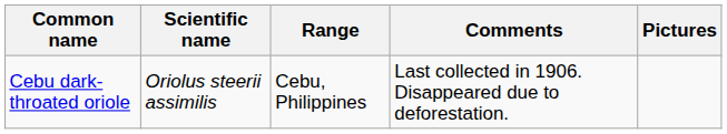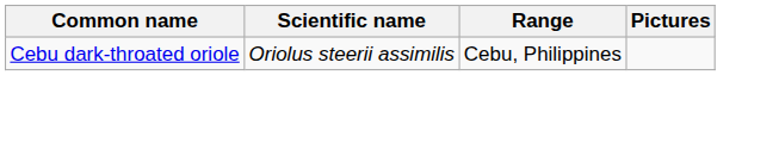- column: Comments | Last collected in 1906. Disappeared due to deforestation.
